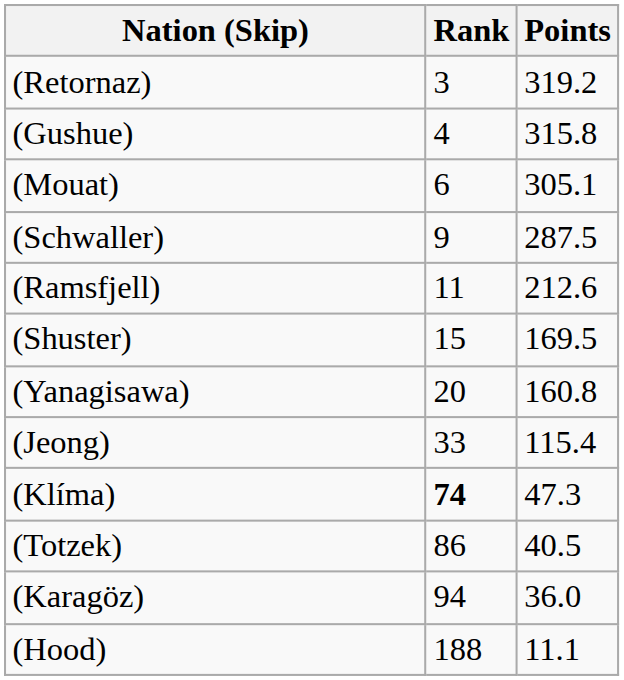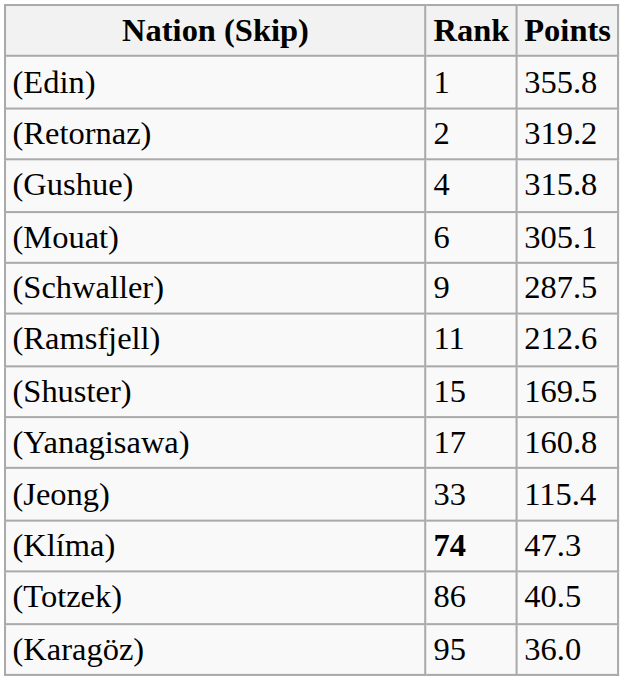+ row: (Edin) | 1 | 355.8
(Retornaz) | Rank: 3 -> 2
(Yanagisawa) | Rank: 20 -> 17
(Karagöz) | Rank: 94 -> 95
- row: (Hood) | 188 | 11.1
